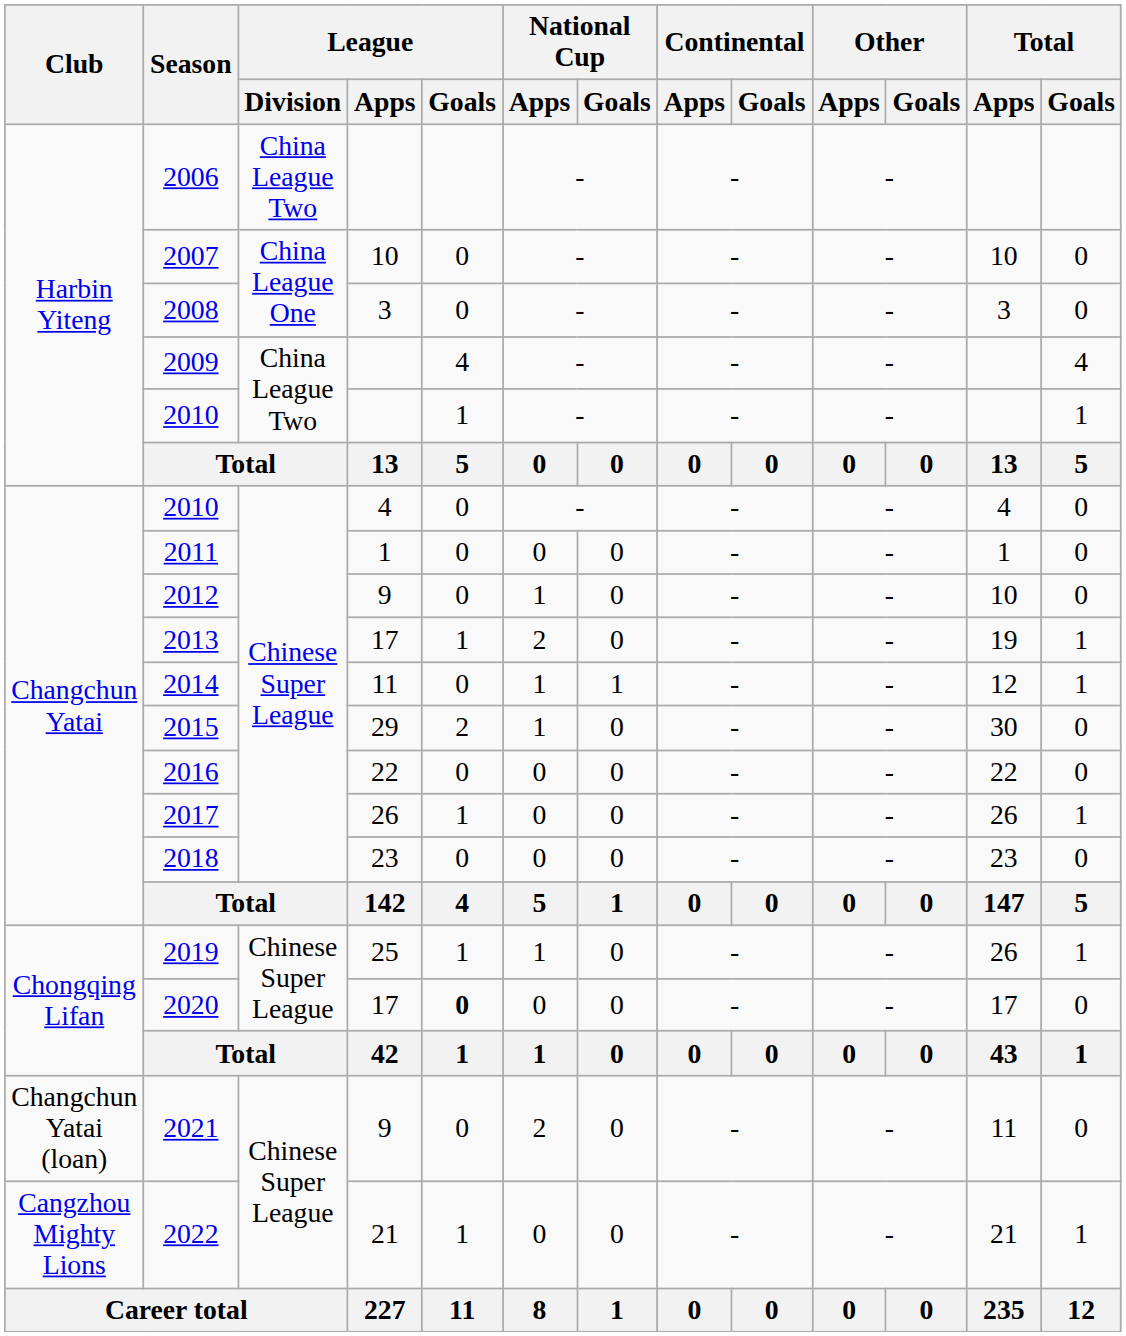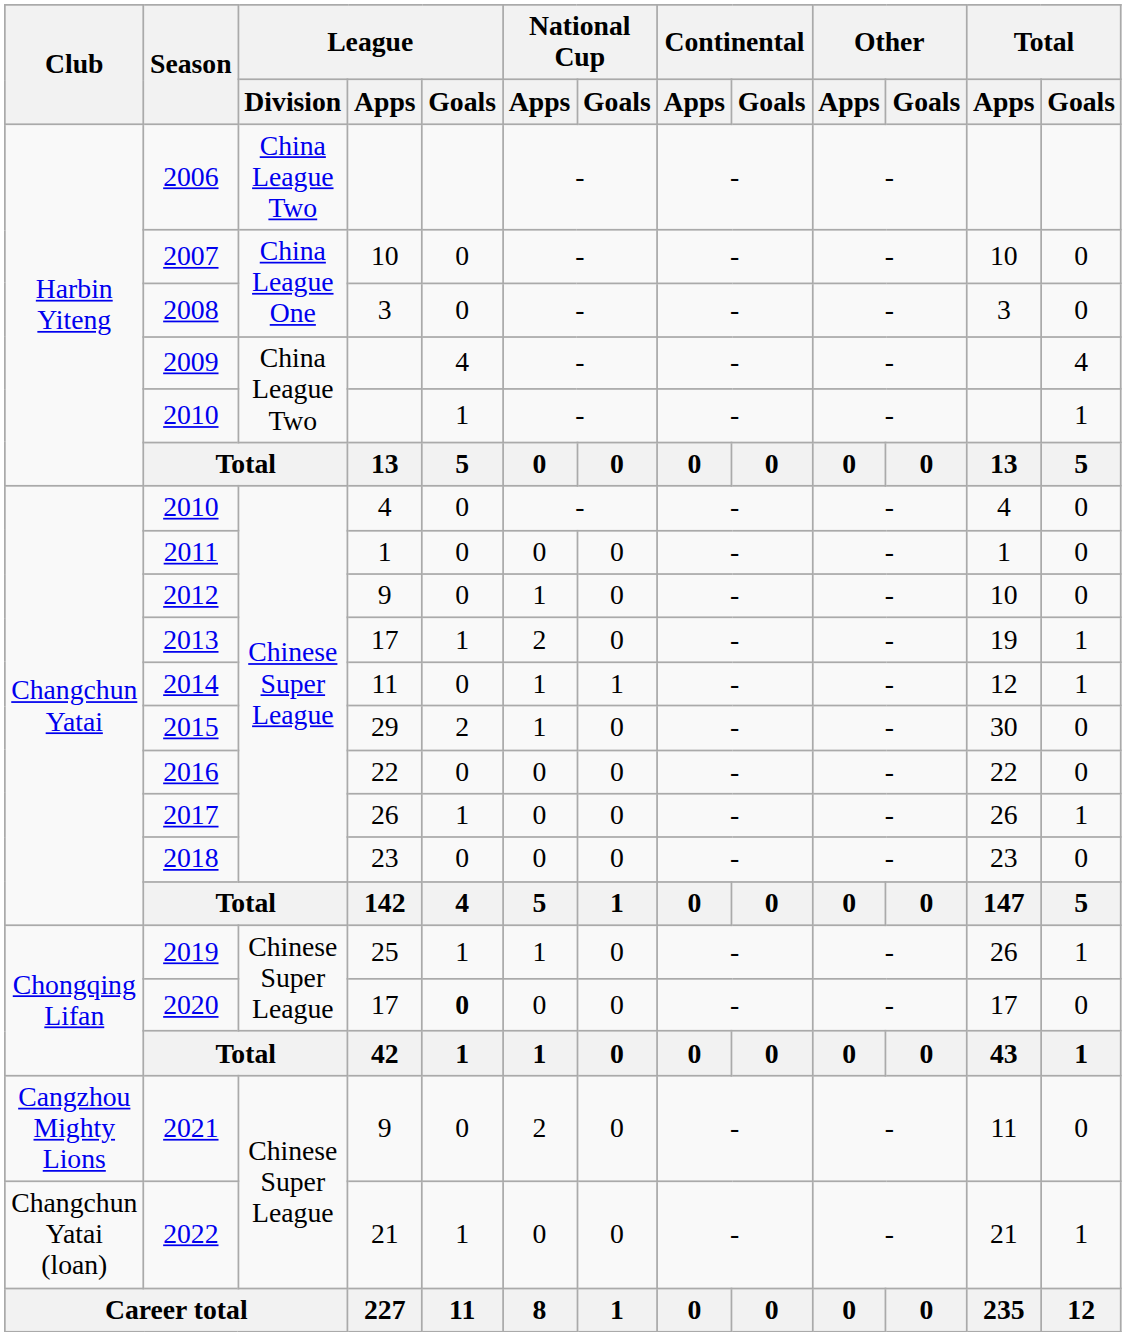2021 | Club: Changchun Yatai (loan) -> Cangzhou Mighty Lions
2022 | Club: Cangzhou Mighty Lions -> Changchun Yatai (loan)
